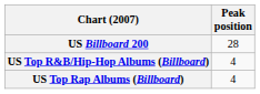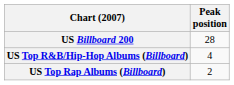US Top Rap Albums (Billboard) | Peak position: 4 -> 2
